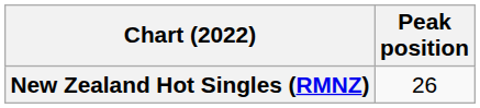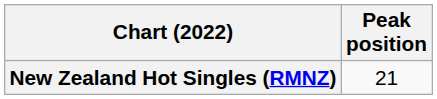New Zealand Hot Singles (RMNZ) | Peak position: 26 -> 21
